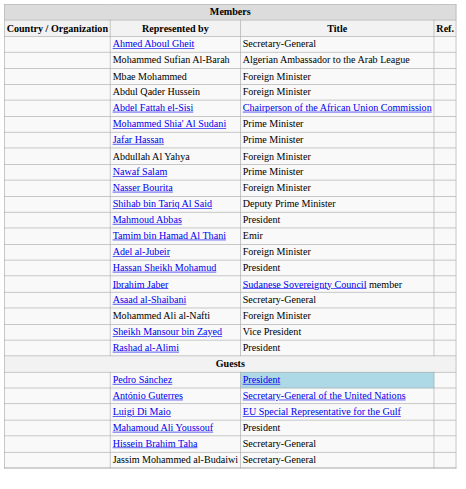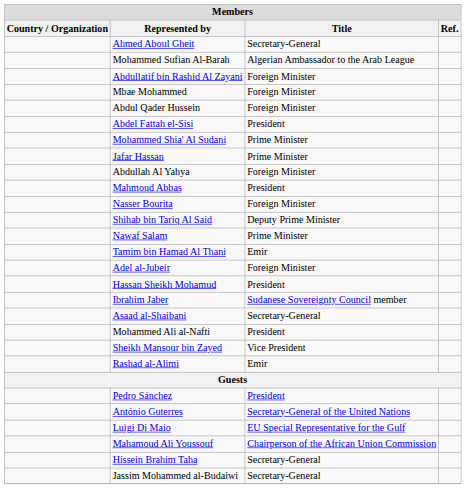+ row: Abdullatif bin Rashid Al Zayani | Foreign Minister
Abdel Fattah el-Sisi | column 3: Chairperson of the African Union Commission -> President
rows swapped: Nawaf Salam <-> Mahmoud Abbas
Mohammed Ali al-Nafti | column 3: Foreign Minister -> President
Rashad al-Alimi | column 3: President -> Emir
Pedro Sánchez | column 3: lightblue background -> no background
Mahamoud Ali Youssouf | column 3: President -> Chairperson of the African Union Commission
